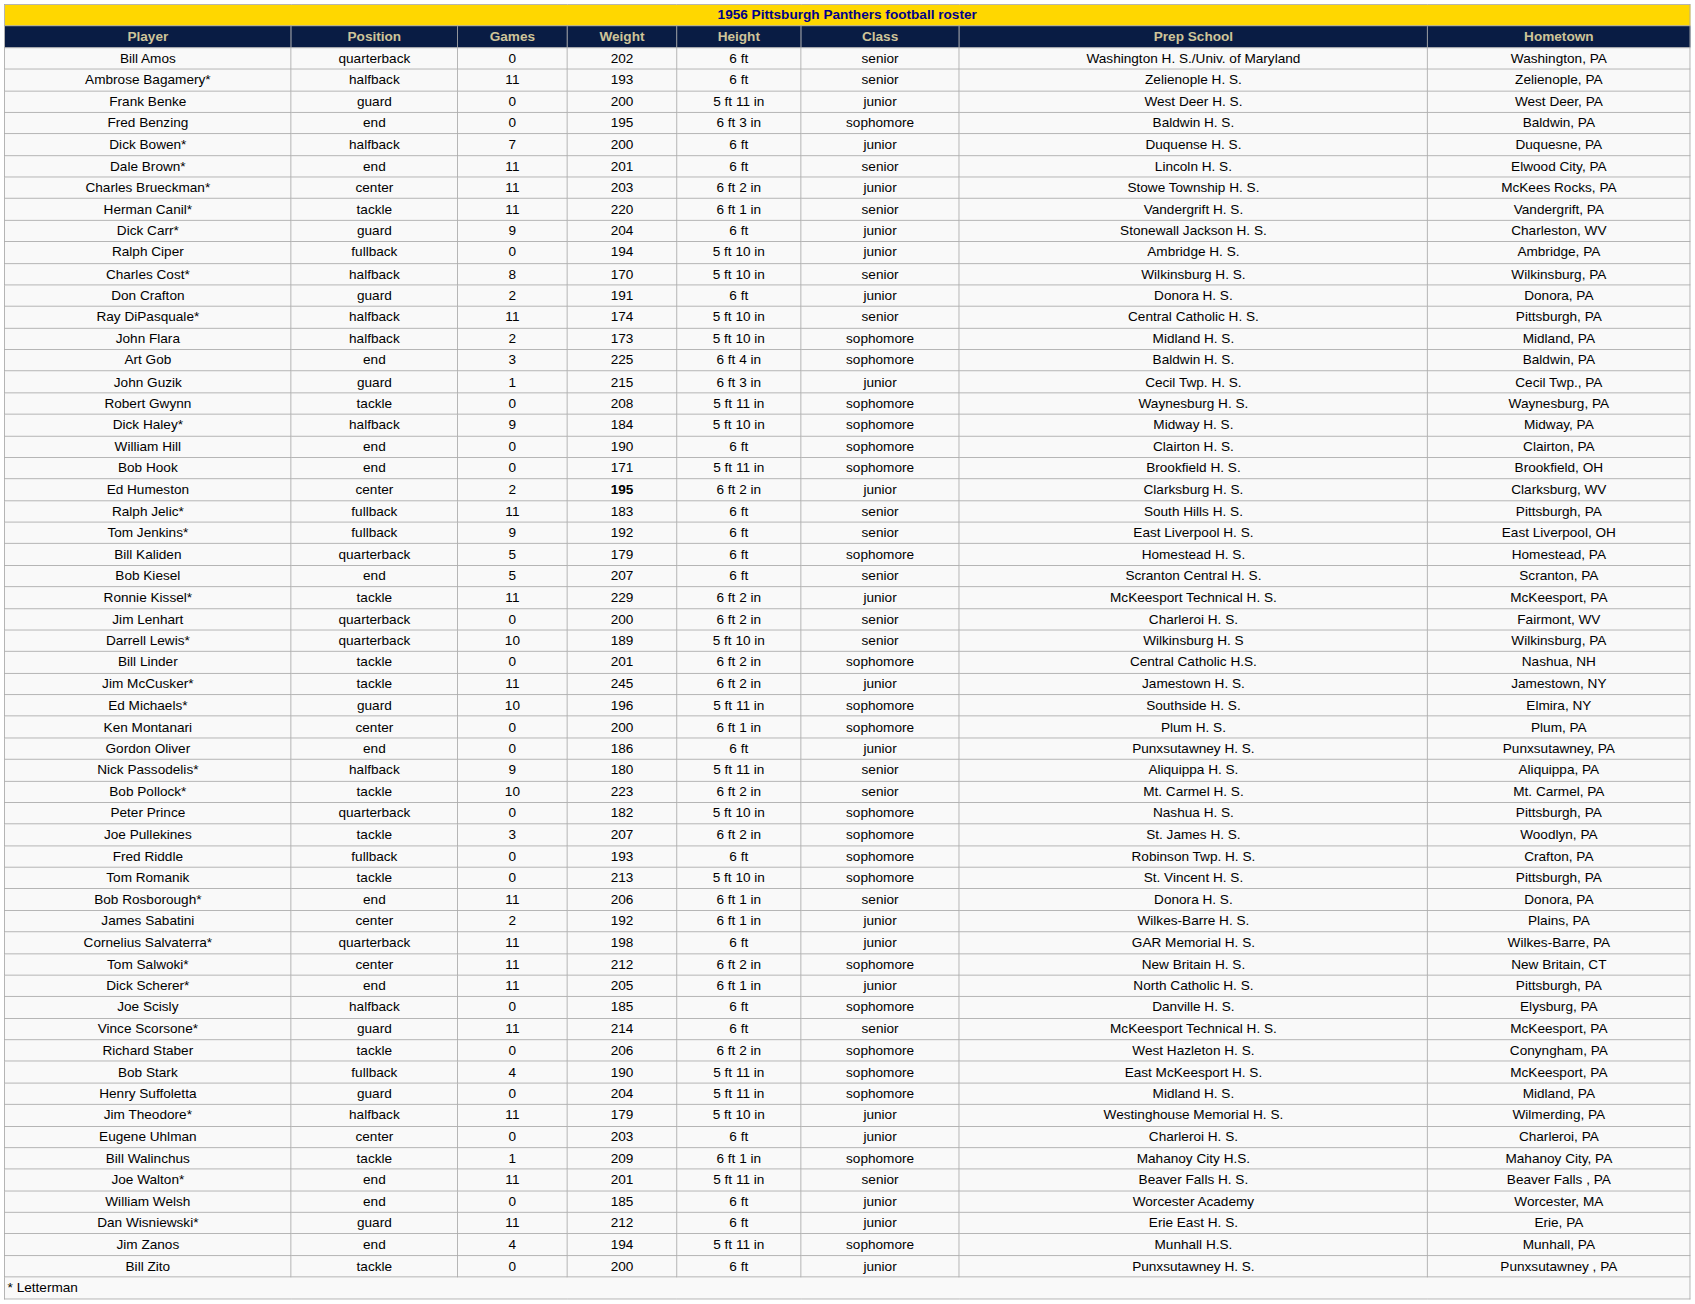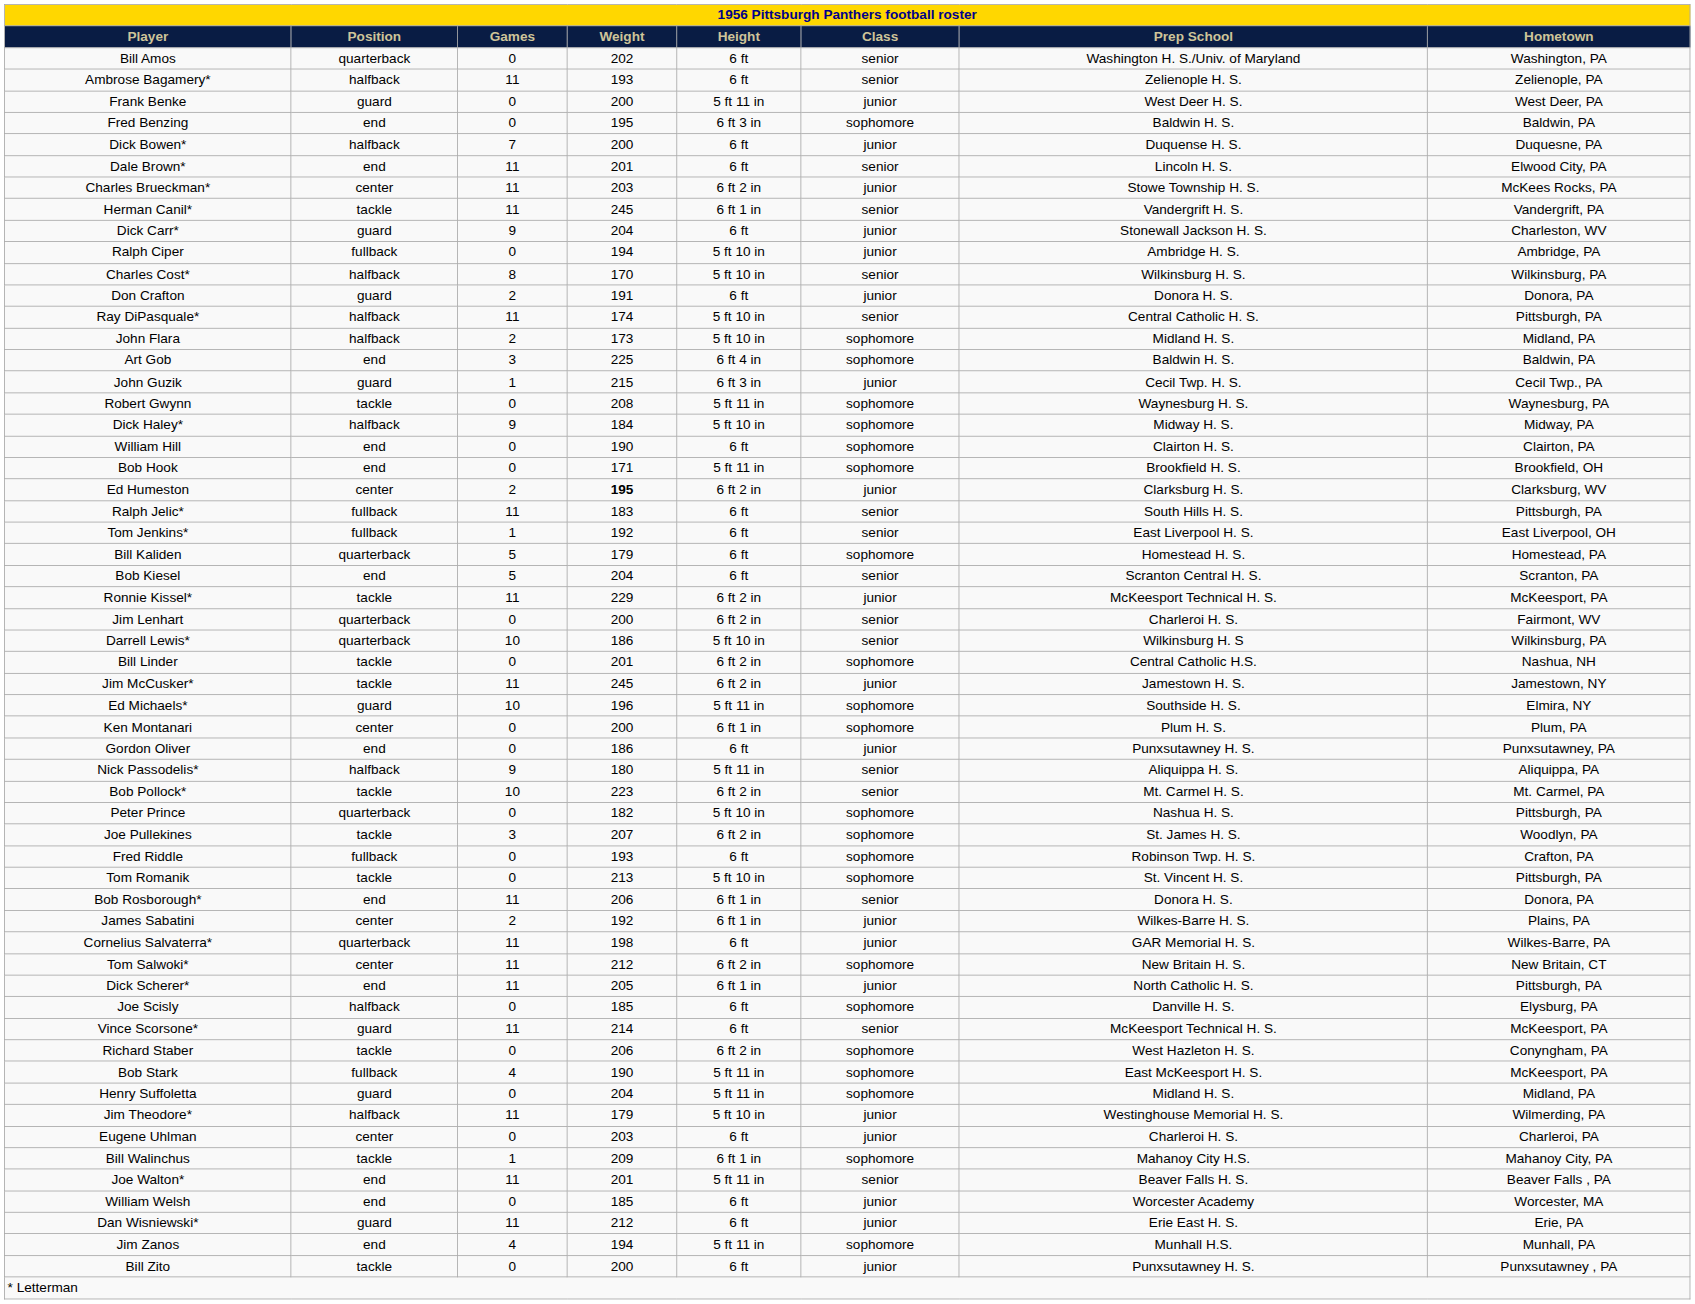Herman Canil* | Weight: 220 -> 245
Tom Jenkins* | Games: 9 -> 1
Bob Kiesel | Weight: 207 -> 204
Darrell Lewis* | Weight: 189 -> 186
